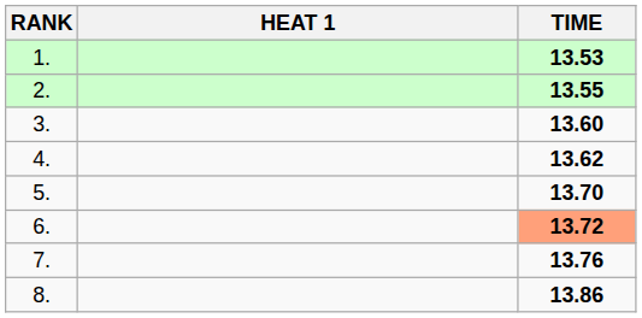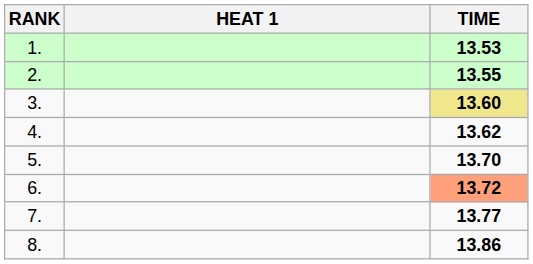3. | TIME: no background -> khaki background
7. | TIME: 13.76 -> 13.77
